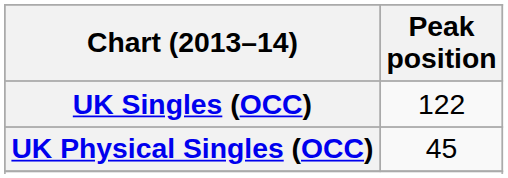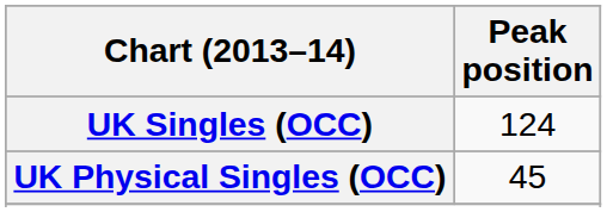UK Singles (OCC) | Peak position: 122 -> 124
